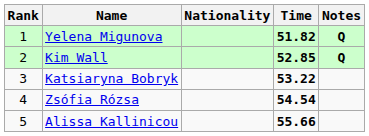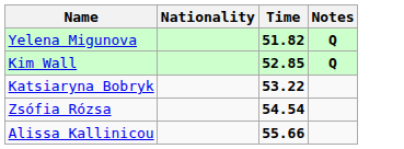- column: Rank | 1 | 2 | 3 | 4 | 5
